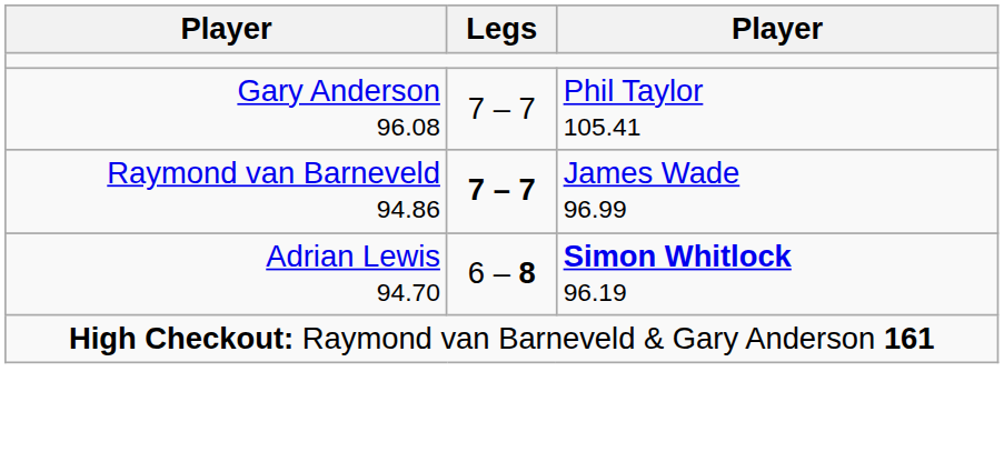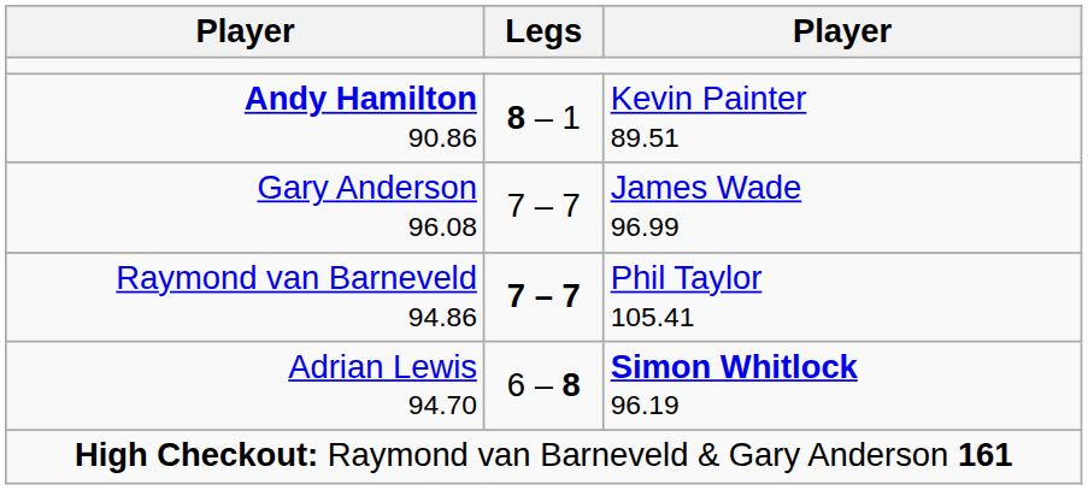+ row: Andy Hamilton 90.86 | 8 – 1 | Kevin Painter 89.51
Gary Anderson 96.08 | column 3: Phil Taylor 105.41 -> James Wade 96.99
Raymond van Barneveld 94.86 | column 3: James Wade 96.99 -> Phil Taylor 105.41
